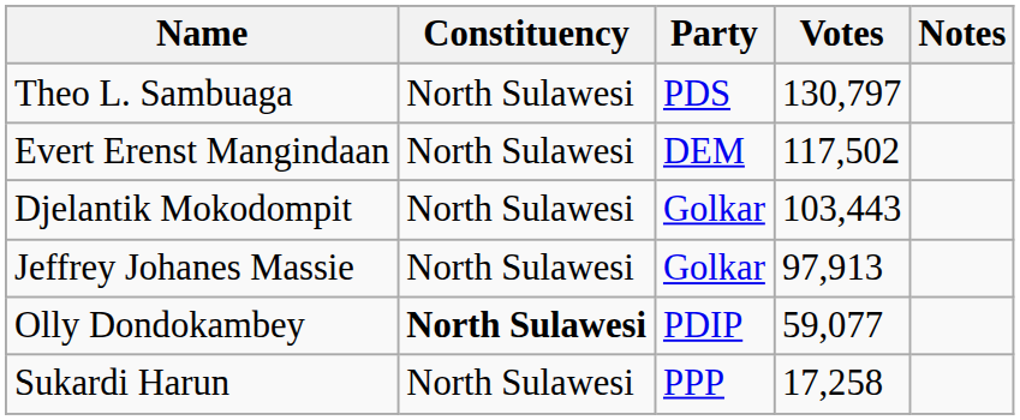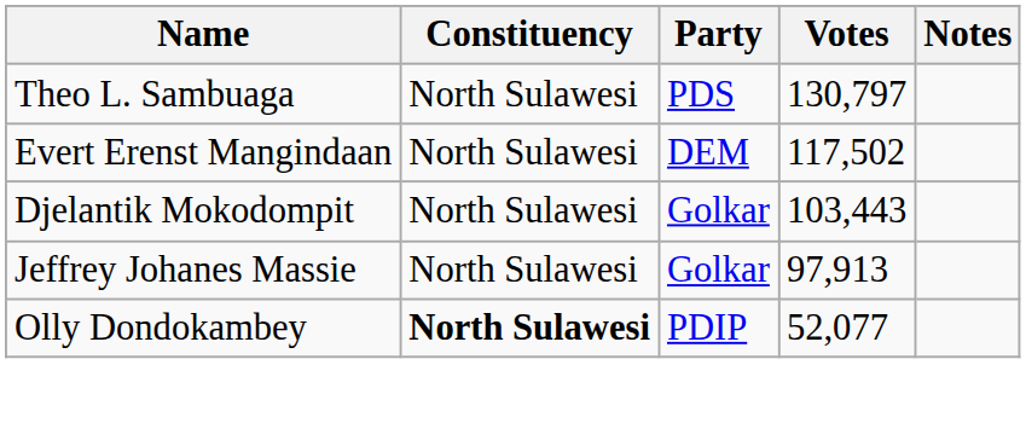Olly Dondokambey | Votes: 59,077 -> 52,077
- row: Sukardi Harun | North Sulawesi | PPP | 17,258
